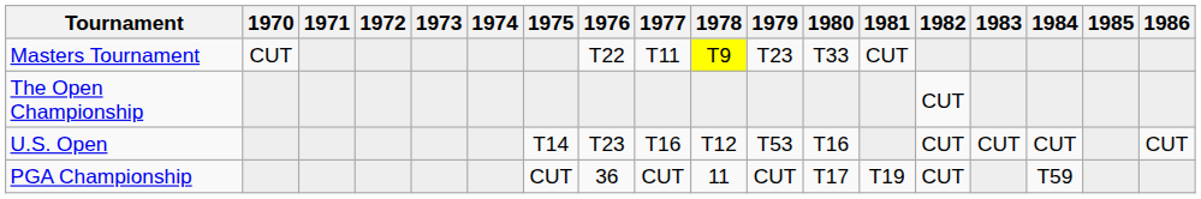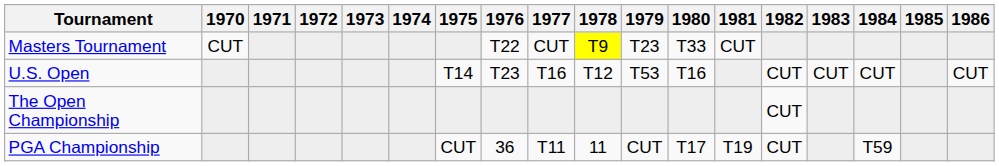Masters Tournament | 1977: T11 -> CUT
rows swapped: U.S. Open <-> The Open Championship
PGA Championship | 1977: CUT -> T11
